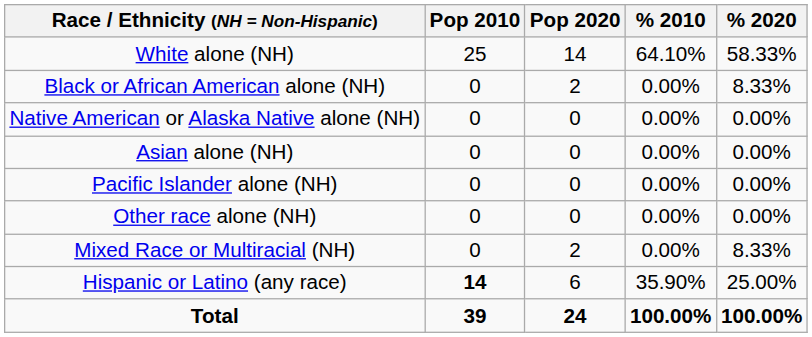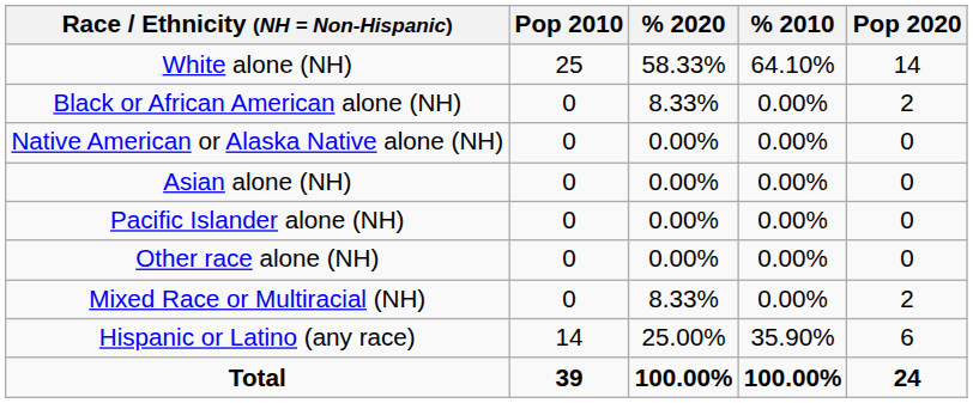columns swapped: Pop 2020 <-> % 2020
Hispanic or Latino (any race) | Pop 2010: bold -> normal
